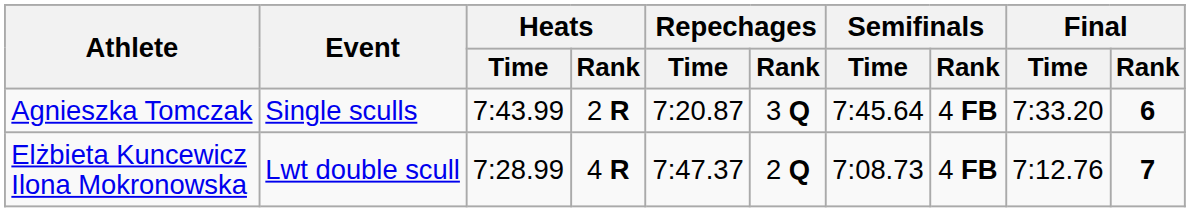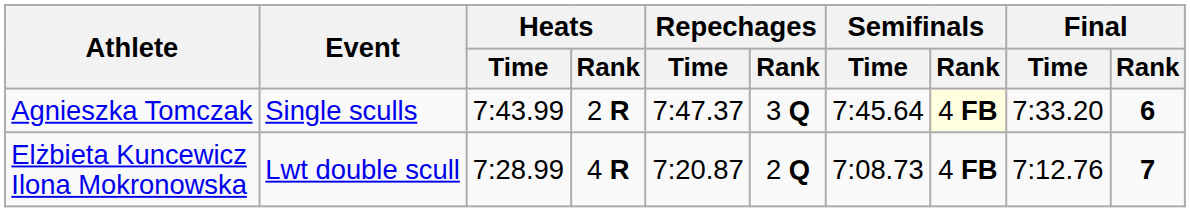Agnieszka Tomczak | Repechages / Time: 7:20.87 -> 7:47.37
Agnieszka Tomczak | Semifinals / Rank: no background -> lightyellow background
Elżbieta Kuncewicz Ilona Mokronowska | Repechages / Time: 7:47.37 -> 7:20.87
